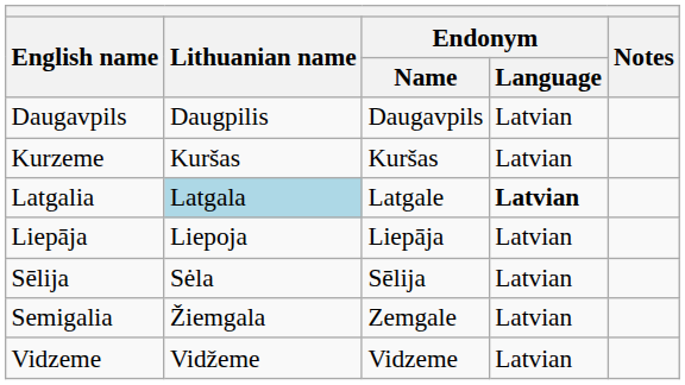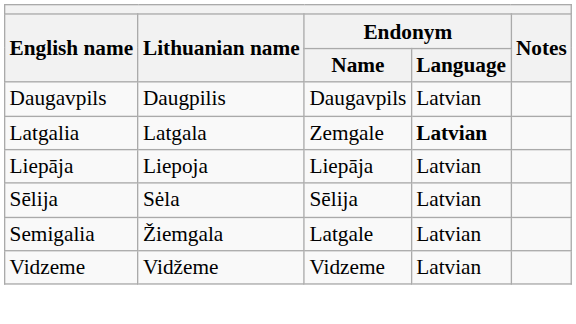- row: Kurzeme | Kuršas | Kuršas | Latvian
Latgalia | Lithuanian name: lightblue background -> no background
Latgalia | Endonym / Name: Latgale -> Zemgale
Semigalia | Endonym / Name: Zemgale -> Latgale
